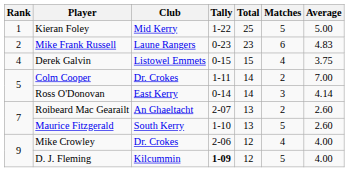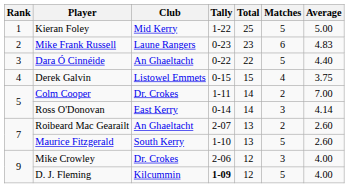+ row: 3 | Dara Ó Cinnéide | An Ghaeltacht | 0-22 | 22 | 5 | 4.40
Mike Crowley | Matches: 4 -> 3
